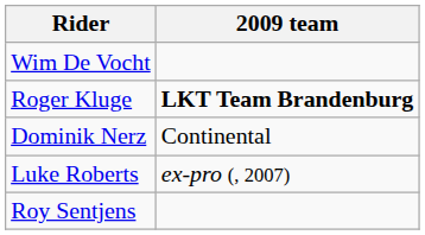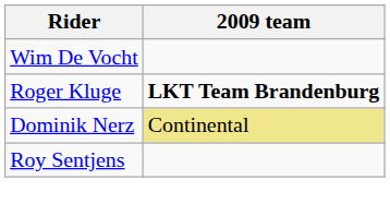Dominik Nerz | 2009 team: no background -> khaki background
- row: Luke Roberts | ex-pro (, 2007)
